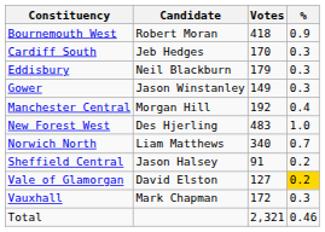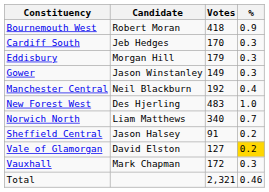Eddisbury | Candidate: Neil Blackburn -> Morgan Hill
Manchester Central | Candidate: Morgan Hill -> Neil Blackburn
